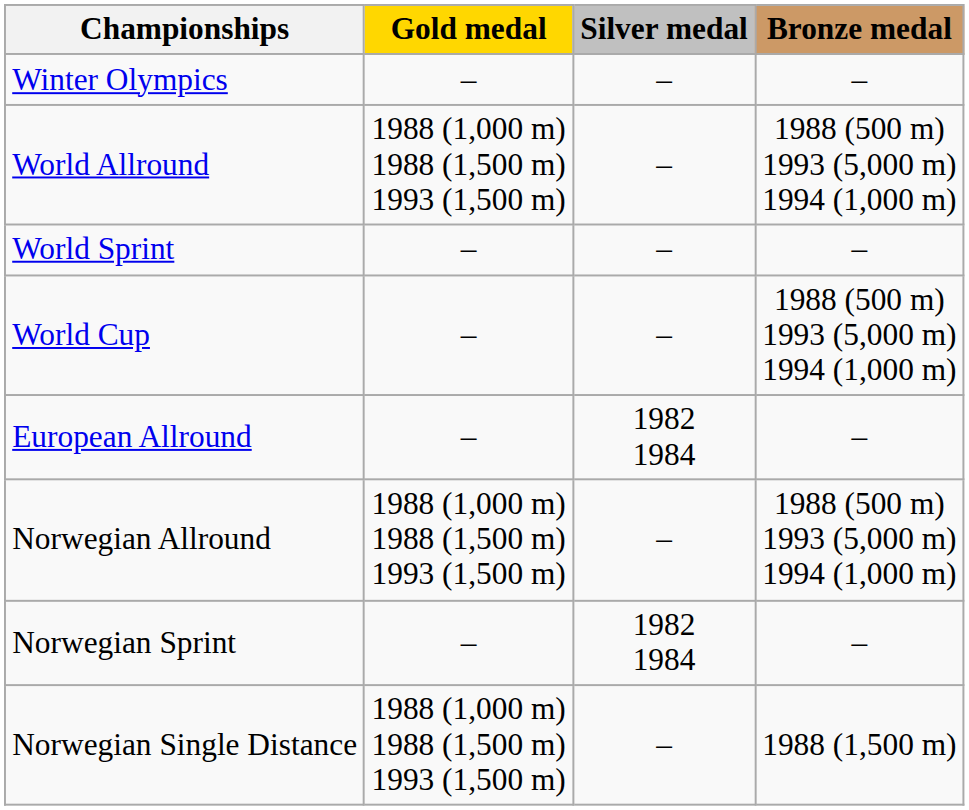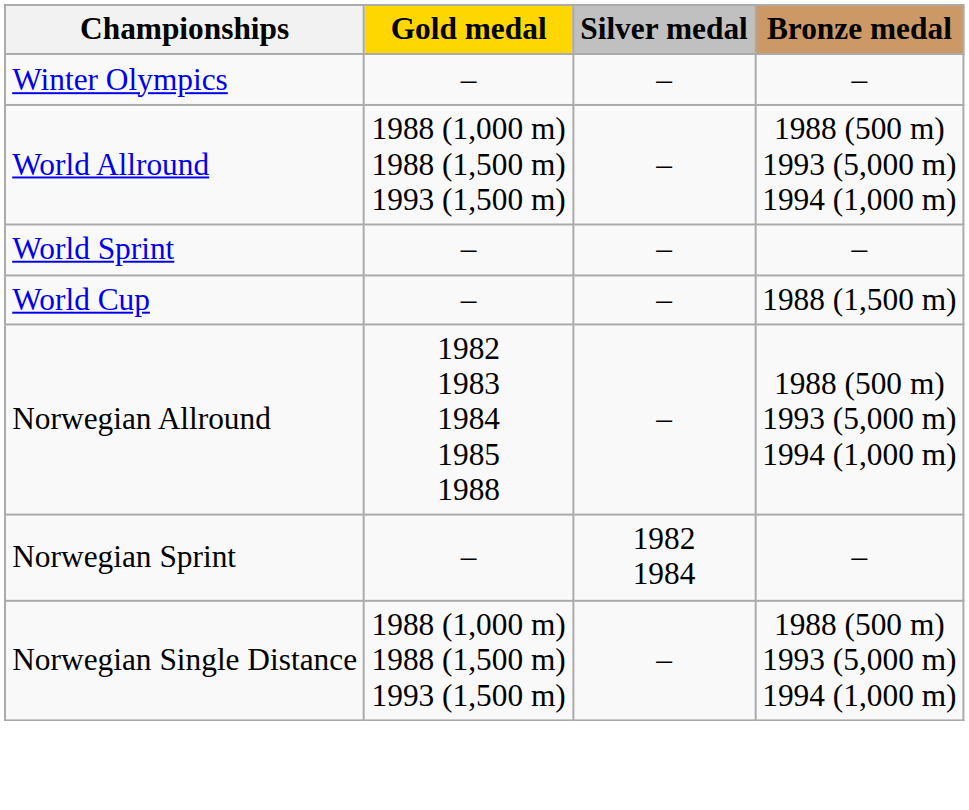World Cup | Bronze medal: 1988 (500 m) 1993 (5,000 m) 1994 (1,000 m) -> 1988 (1,500 m)
- row: European Allround | – | 1982 1984 | –
Norwegian Allround | Gold medal: 1988 (1,000 m) 1988 (1,500 m) 1993 (1,500 m) -> 1982 1983 1984 1985 1988
Norwegian Single Distance | Bronze medal: 1988 (1,500 m) -> 1988 (500 m) 1993 (5,000 m) 1994 (1,000 m)
